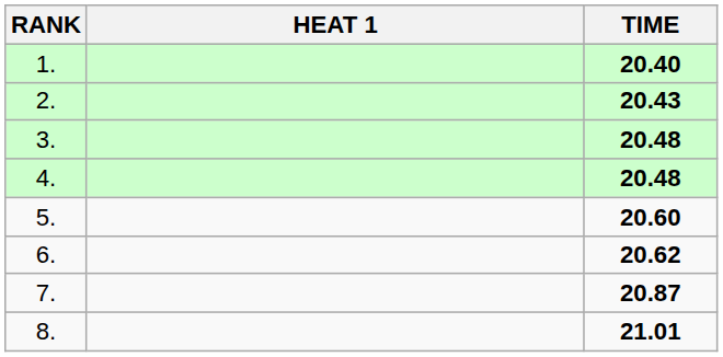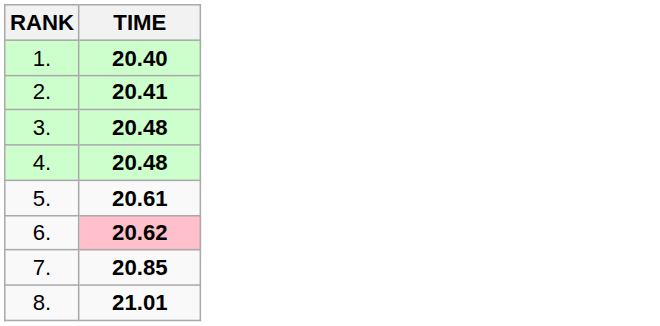- column: HEAT 1
2. | TIME: 20.43 -> 20.41
5. | TIME: 20.60 -> 20.61
6. | TIME: no background -> pink background
7. | TIME: 20.87 -> 20.85
